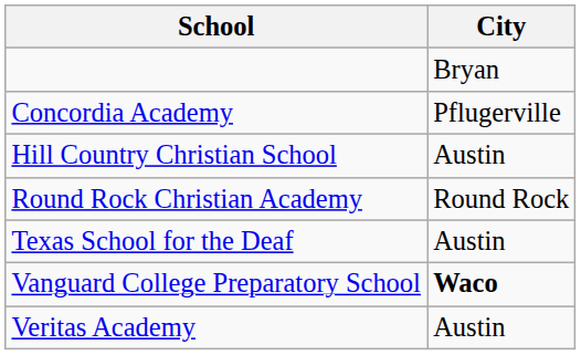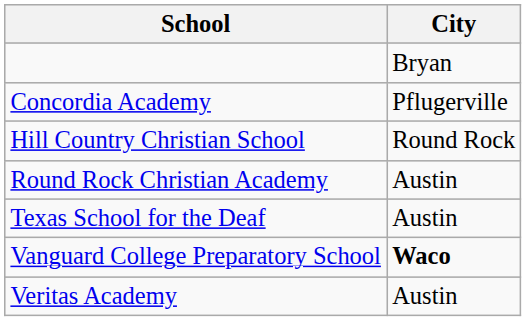Hill Country Christian School | City: Austin -> Round Rock
Round Rock Christian Academy | City: Round Rock -> Austin
